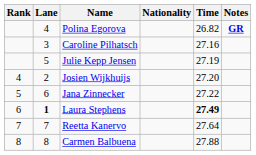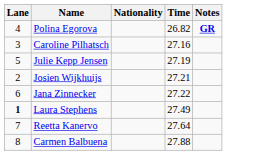- column: Rank | 4 | 5 | 6 | 7 | 8
Josien Wijkhuijs | Time: 27.20 -> 27.21
Laura Stephens | Time: bold -> normal
